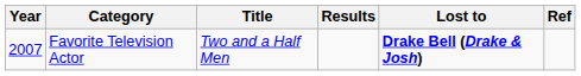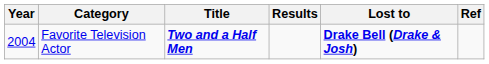Favorite Television Actor | Year: 2007 -> 2004
Favorite Television Actor | Title: normal -> bold
